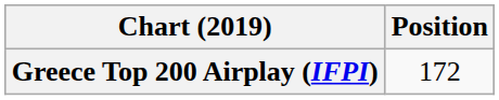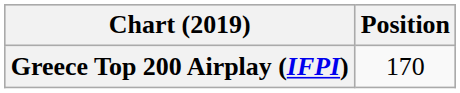Greece Top 200 Airplay (IFPI) | Position: 172 -> 170
